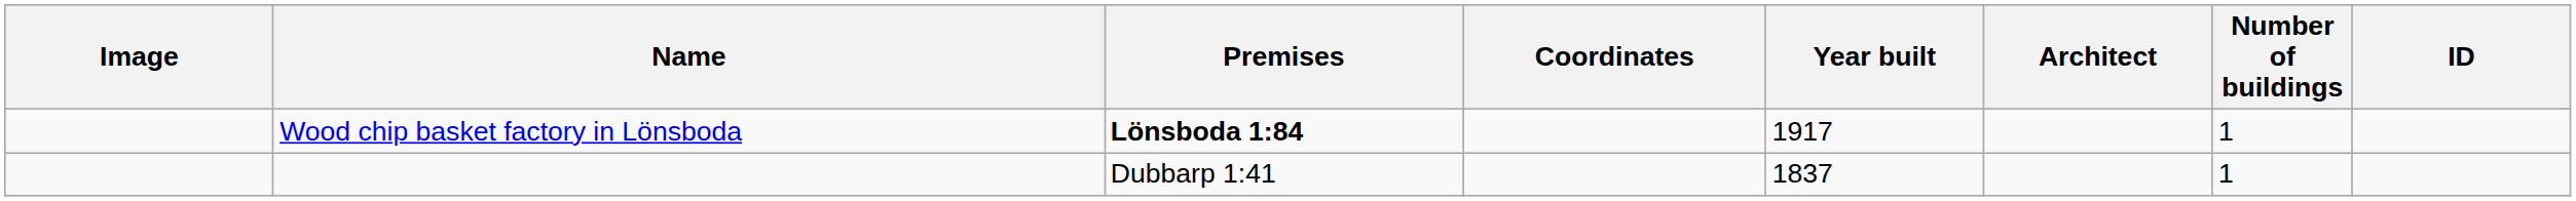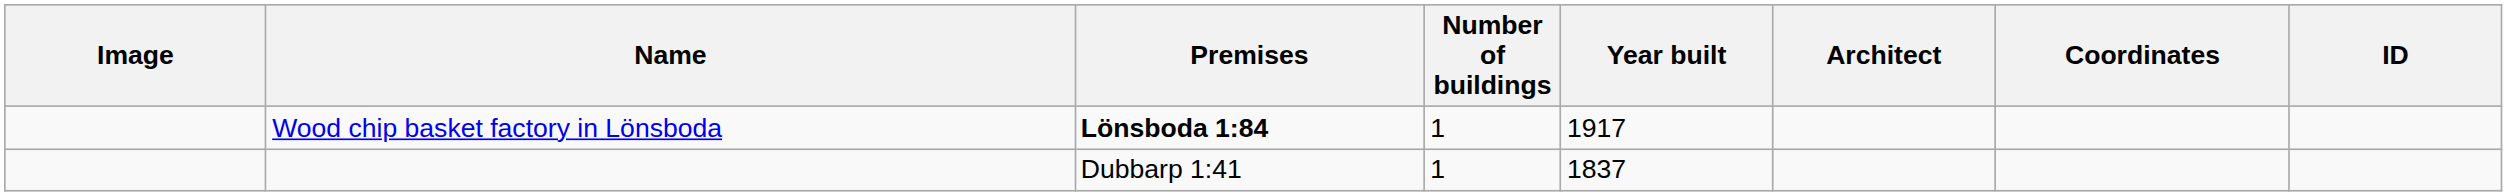columns swapped: Number of buildings <-> Coordinates
